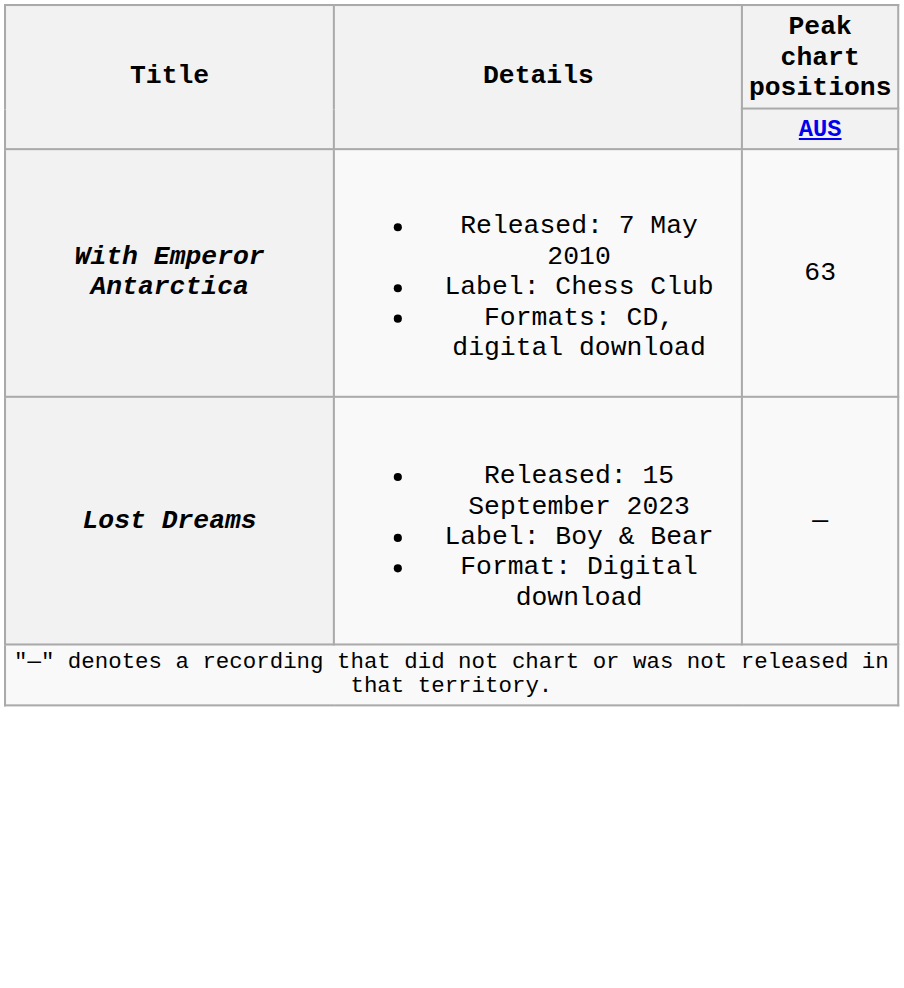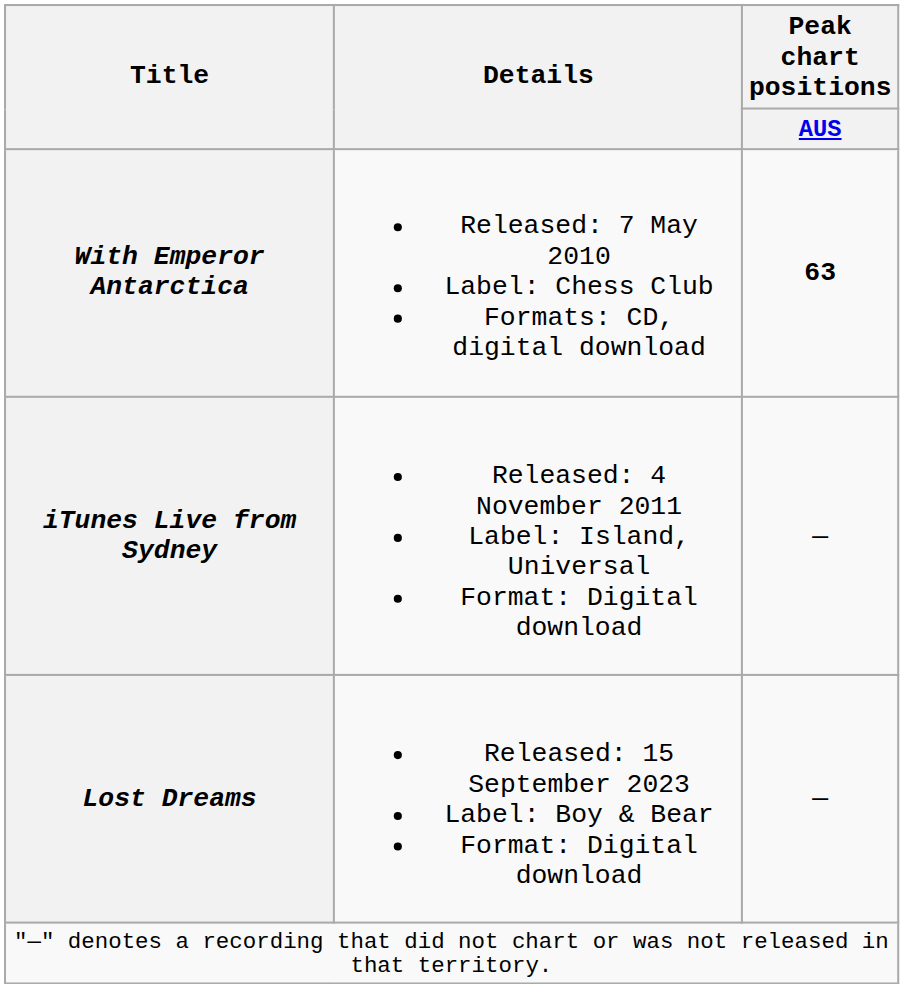With Emperor Antarctica | Peak chart positions / AUS: normal -> bold
+ row: iTunes Live from Sydney | Released: 4 November 2011 Label: Island, Universal Format: Digital download | —
